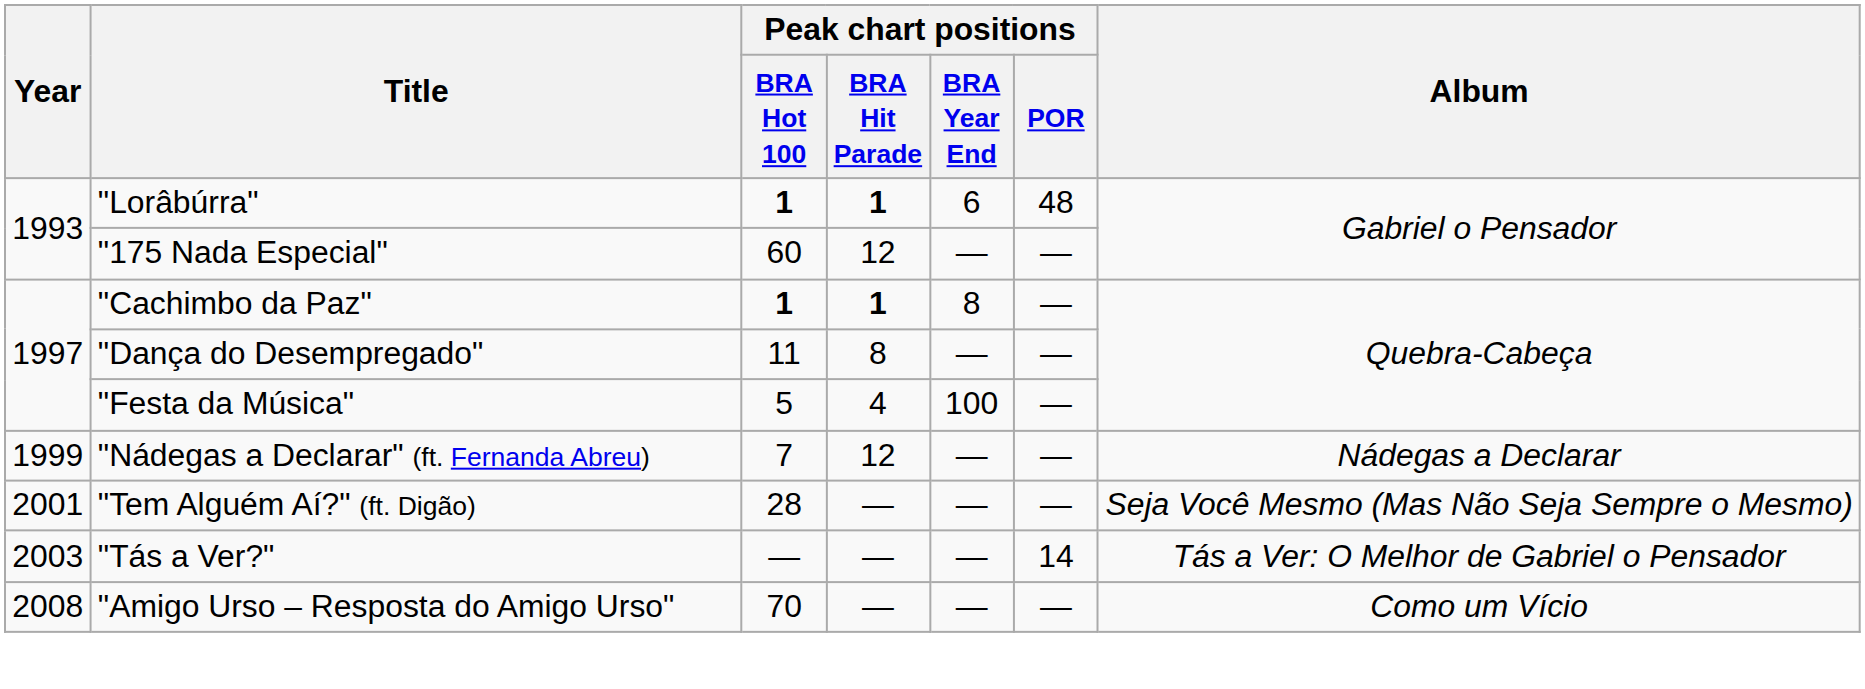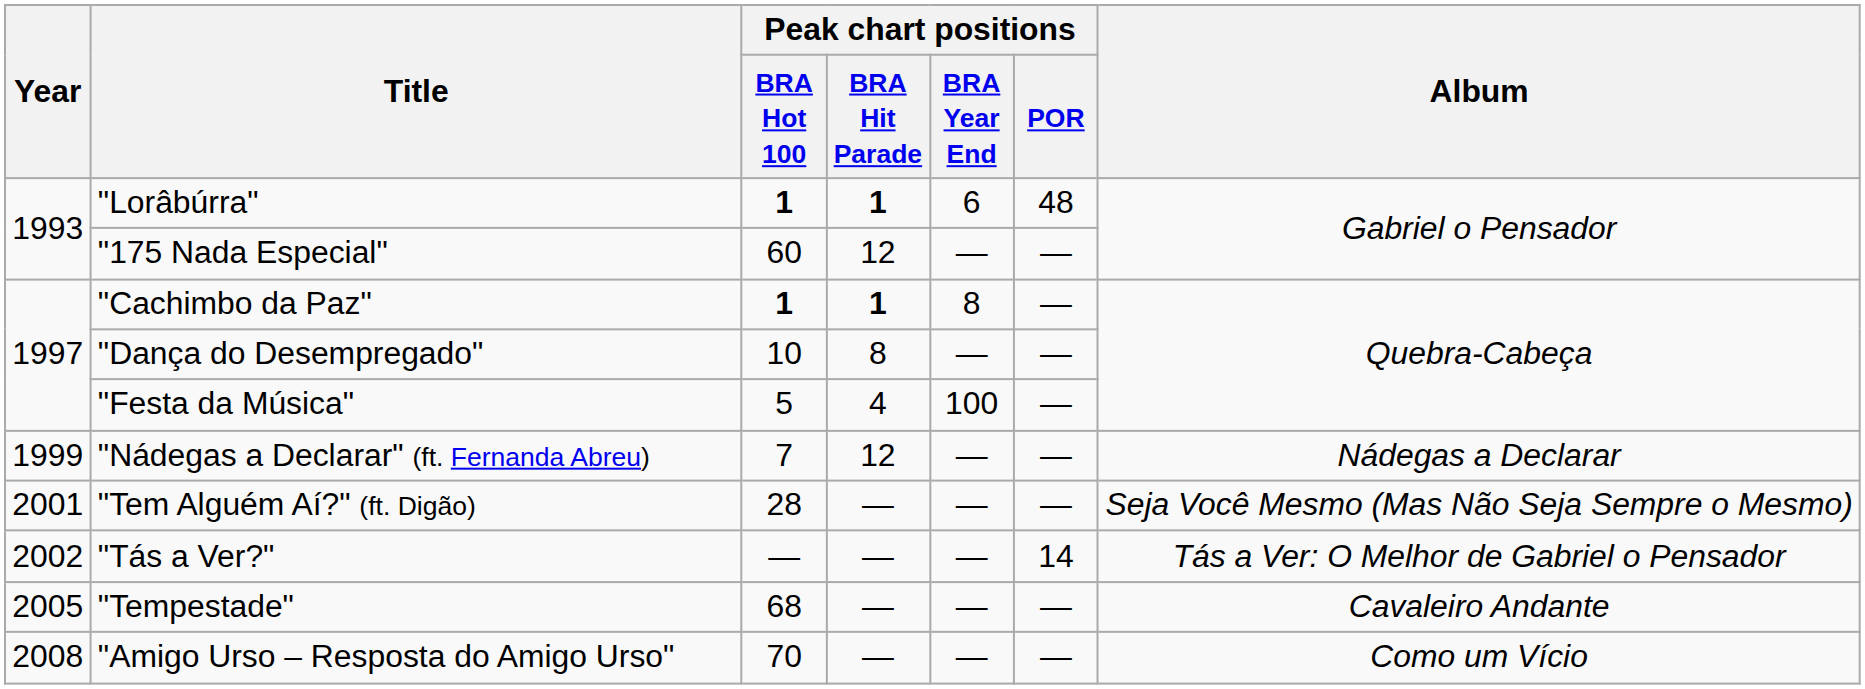"Dança do Desempregado" | Peak chart positions / BRA Hot 100: 11 -> 10
"Tás a Ver?" | Year: 2003 -> 2002
+ row: 2005 | "Tempestade" | 68 | — | — | — | Cavaleiro Andante
